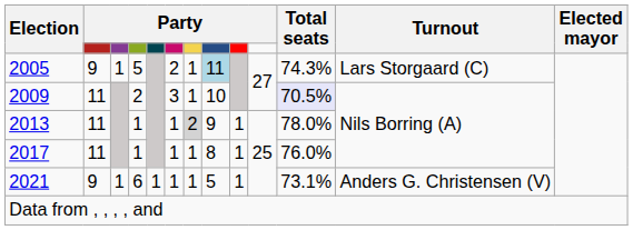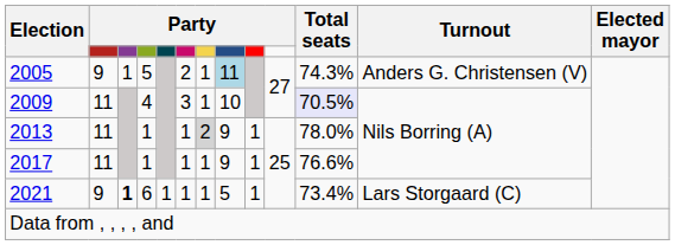2005 | Turnout: Lars Storgaard (C) -> Anders G. Christensen (V)
2009 | column 4: 2 -> 4
2017 | column 8: 8 -> 9
2017 | Total seats: 76.0% -> 76.6%
2021 | column 3: normal -> bold
2021 | Total seats: 73.1% -> 73.4%
2021 | Turnout: Anders G. Christensen (V) -> Lars Storgaard (C)
